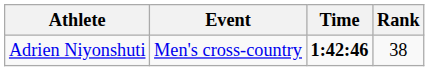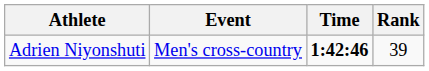Adrien Niyonshuti | Rank: 38 -> 39
